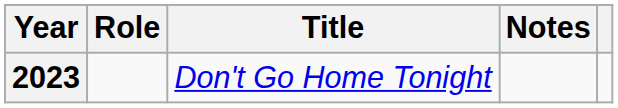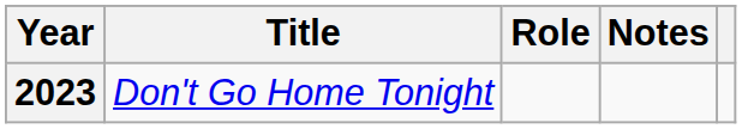columns swapped: Title <-> Role
